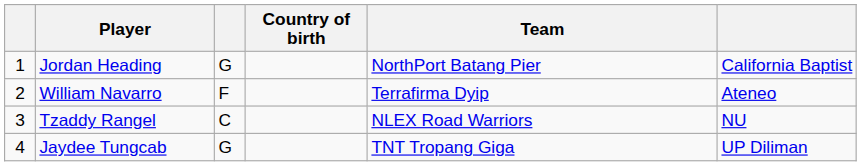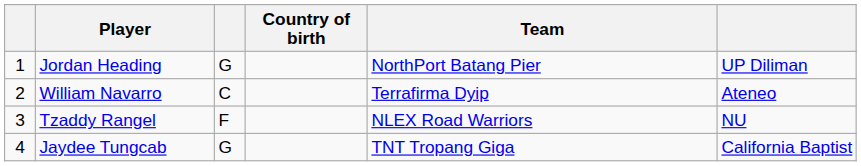Jordan Heading | column 6: California Baptist -> UP Diliman
William Navarro | column 3: F -> C
Tzaddy Rangel | column 3: C -> F
Jaydee Tungcab | column 6: UP Diliman -> California Baptist
